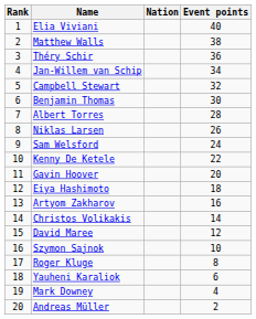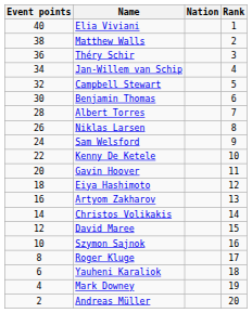columns swapped: Rank <-> Event points
